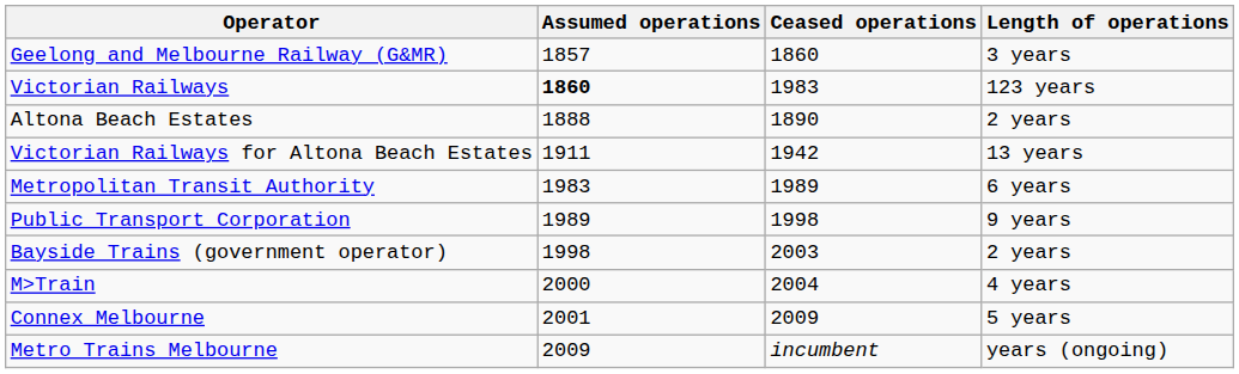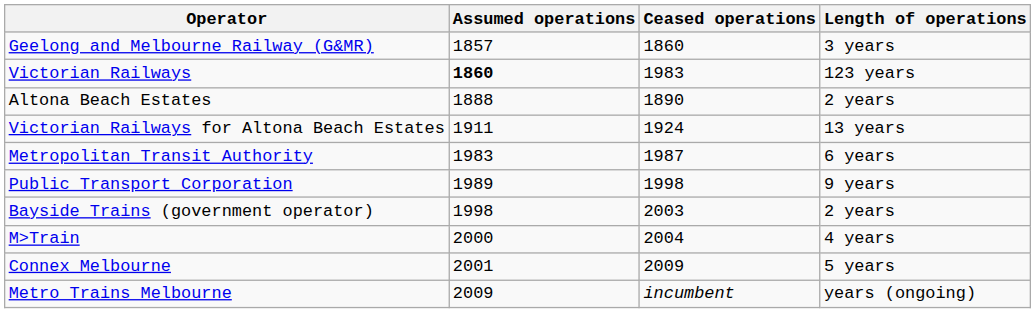Victorian Railways for Altona Beach Estates | Ceased operations: 1942 -> 1924
Metropolitan Transit Authority | Ceased operations: 1989 -> 1987
